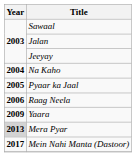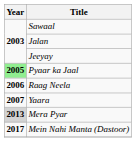- row: 2004 | Na Kaho
Pyaar ka Jaal | Year: no background -> lightgreen background
Yaara | Year: 2009 -> 2007
